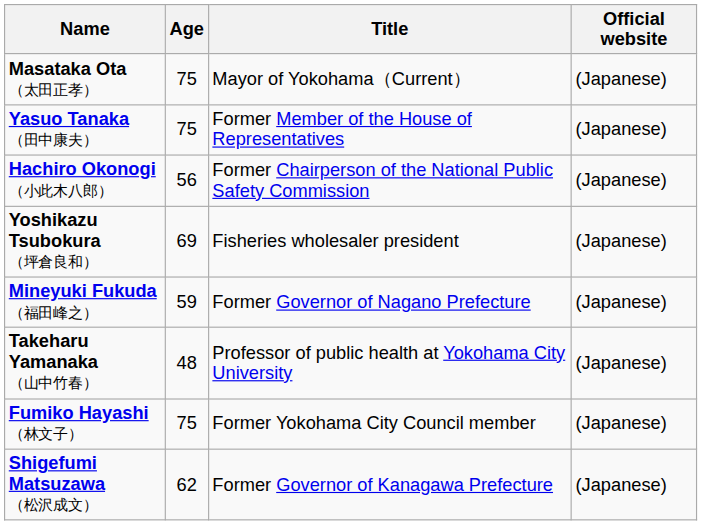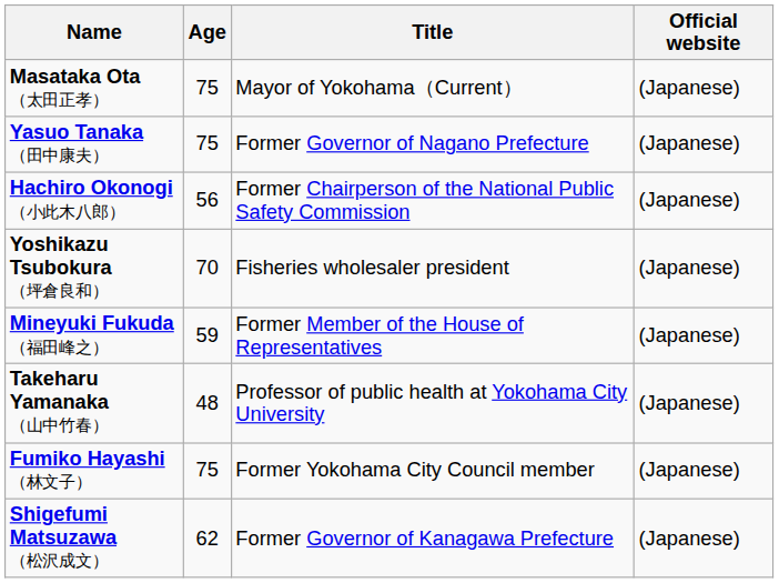Yasuo Tanaka （田中康夫） | Title: Former Member of the House of Representatives -> Former Governor of Nagano Prefecture
Yoshikazu Tsubokura （坪倉良和） | Age: 69 -> 70
Mineyuki Fukuda （福田峰之） | Title: Former Governor of Nagano Prefecture -> Former Member of the House of Representatives
